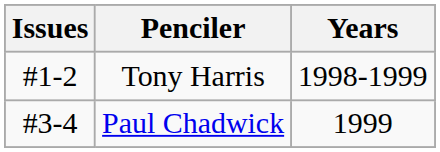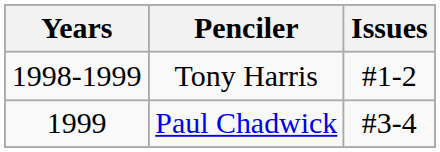columns swapped: Years <-> Issues
